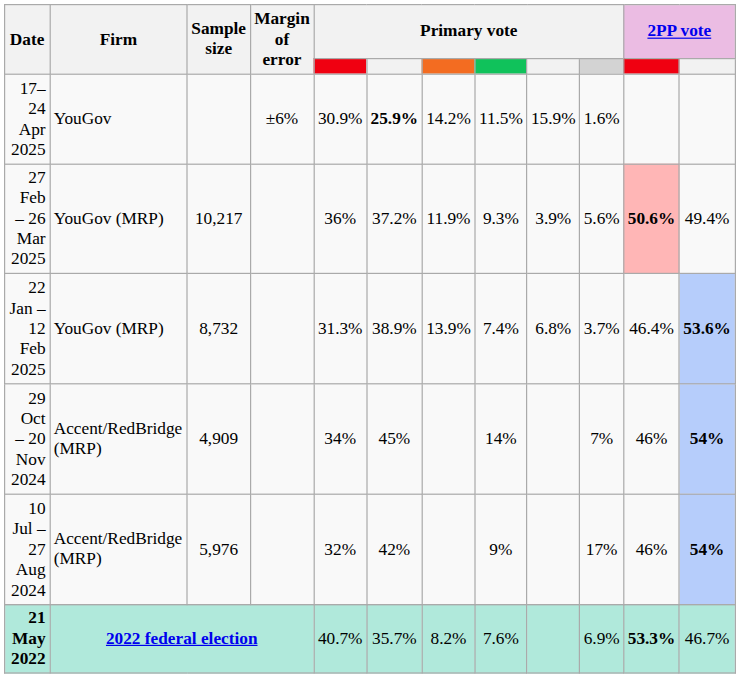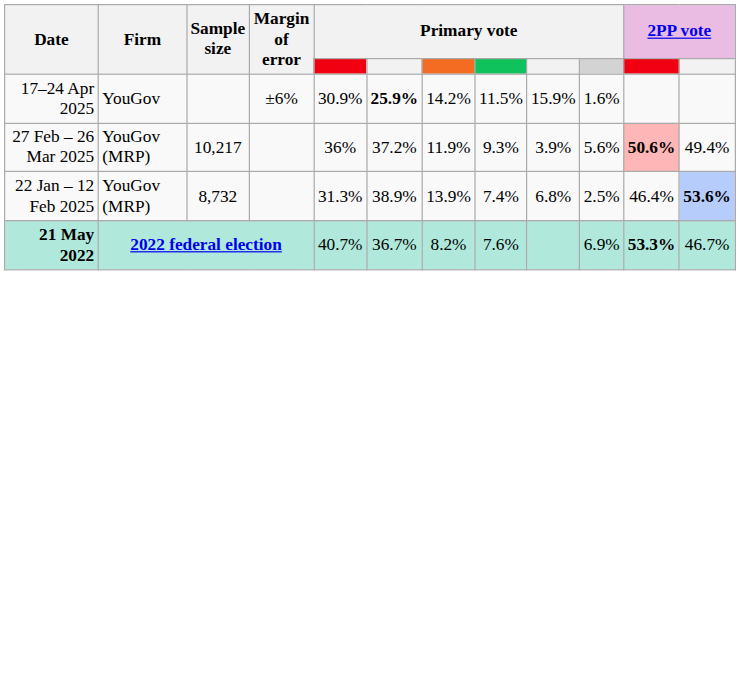22 Jan – 12 Feb 2025 | column 10: 3.7% -> 2.5%
- row: 29 Oct – 20 Nov 2024 | Accent/RedBridge (MRP) | 4,909 | 34% | 45% | 14% | 7% | 46% | 54%
- row: 10 Jul – 27 Aug 2024 | Accent/RedBridge (MRP) | 5,976 | 32% | 42% | 9% | 17% | 46% | 54%
21 May 2022 | column 6: 35.7% -> 36.7%
